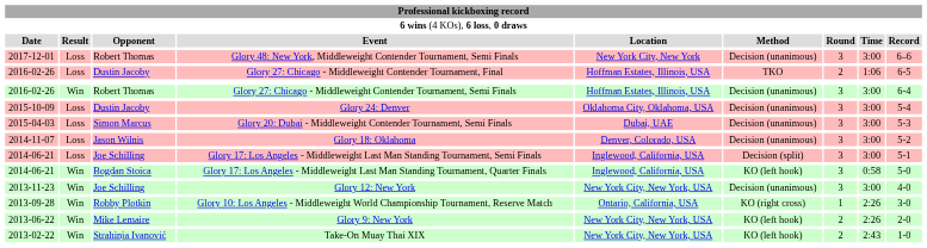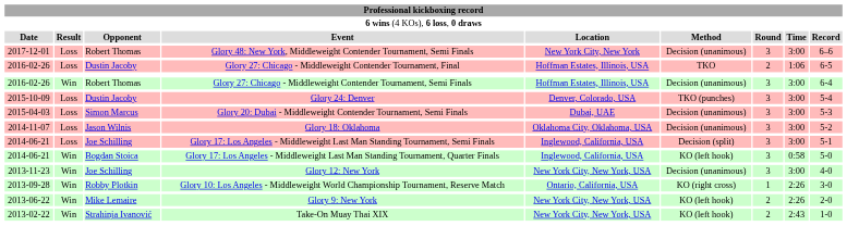Glory 24: Denver | column 5: Oklahoma City, Oklahoma, USA -> Denver, Colorado, USA
Glory 24: Denver | column 6: Decision (unanimous) -> TKO (punches)
Glory 18: Oklahoma | column 5: Denver, Colorado, USA -> Oklahoma City, Oklahoma, USA
